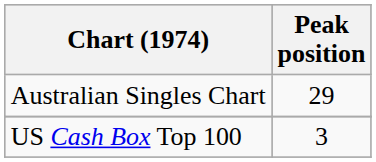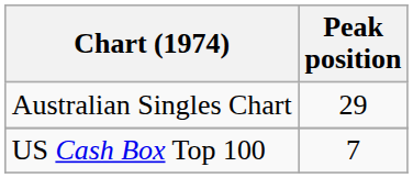US Cash Box Top 100 | Peak position: 3 -> 7
